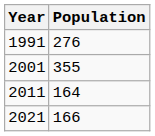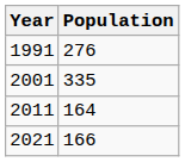2001 | Population: 355 -> 335
